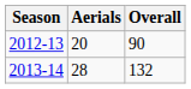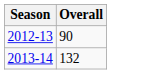- column: Aerials | 20 | 28
